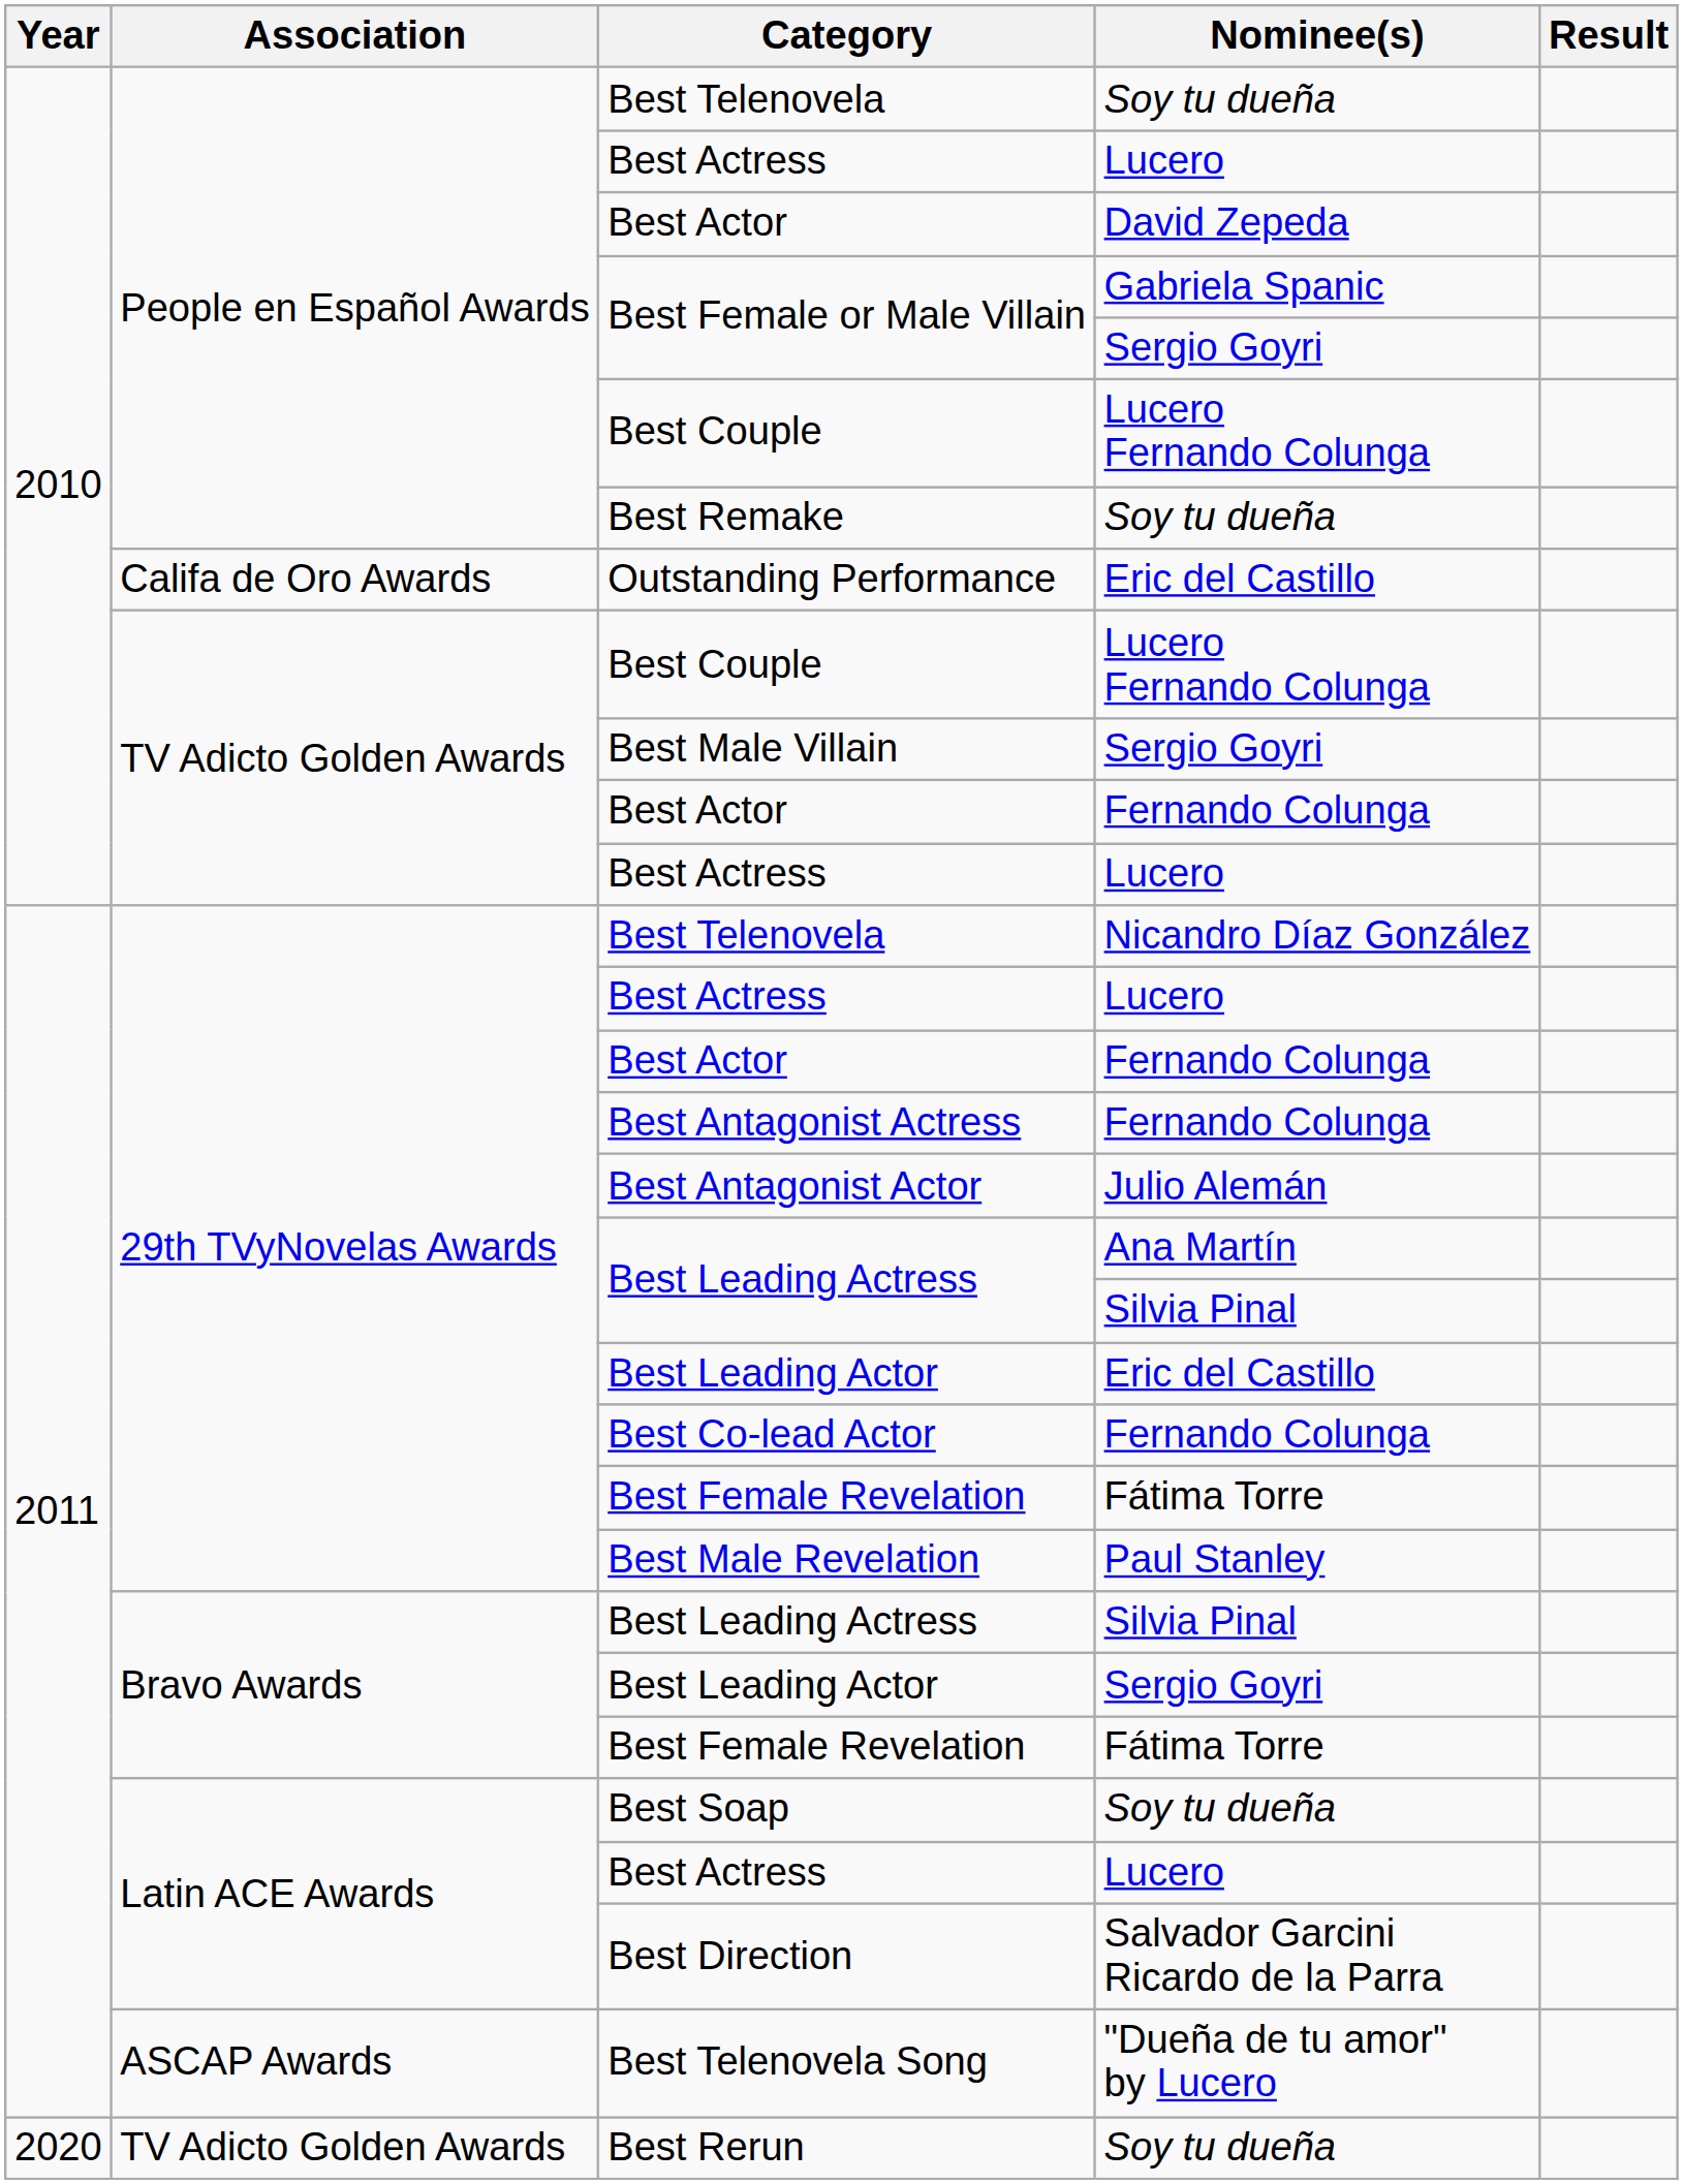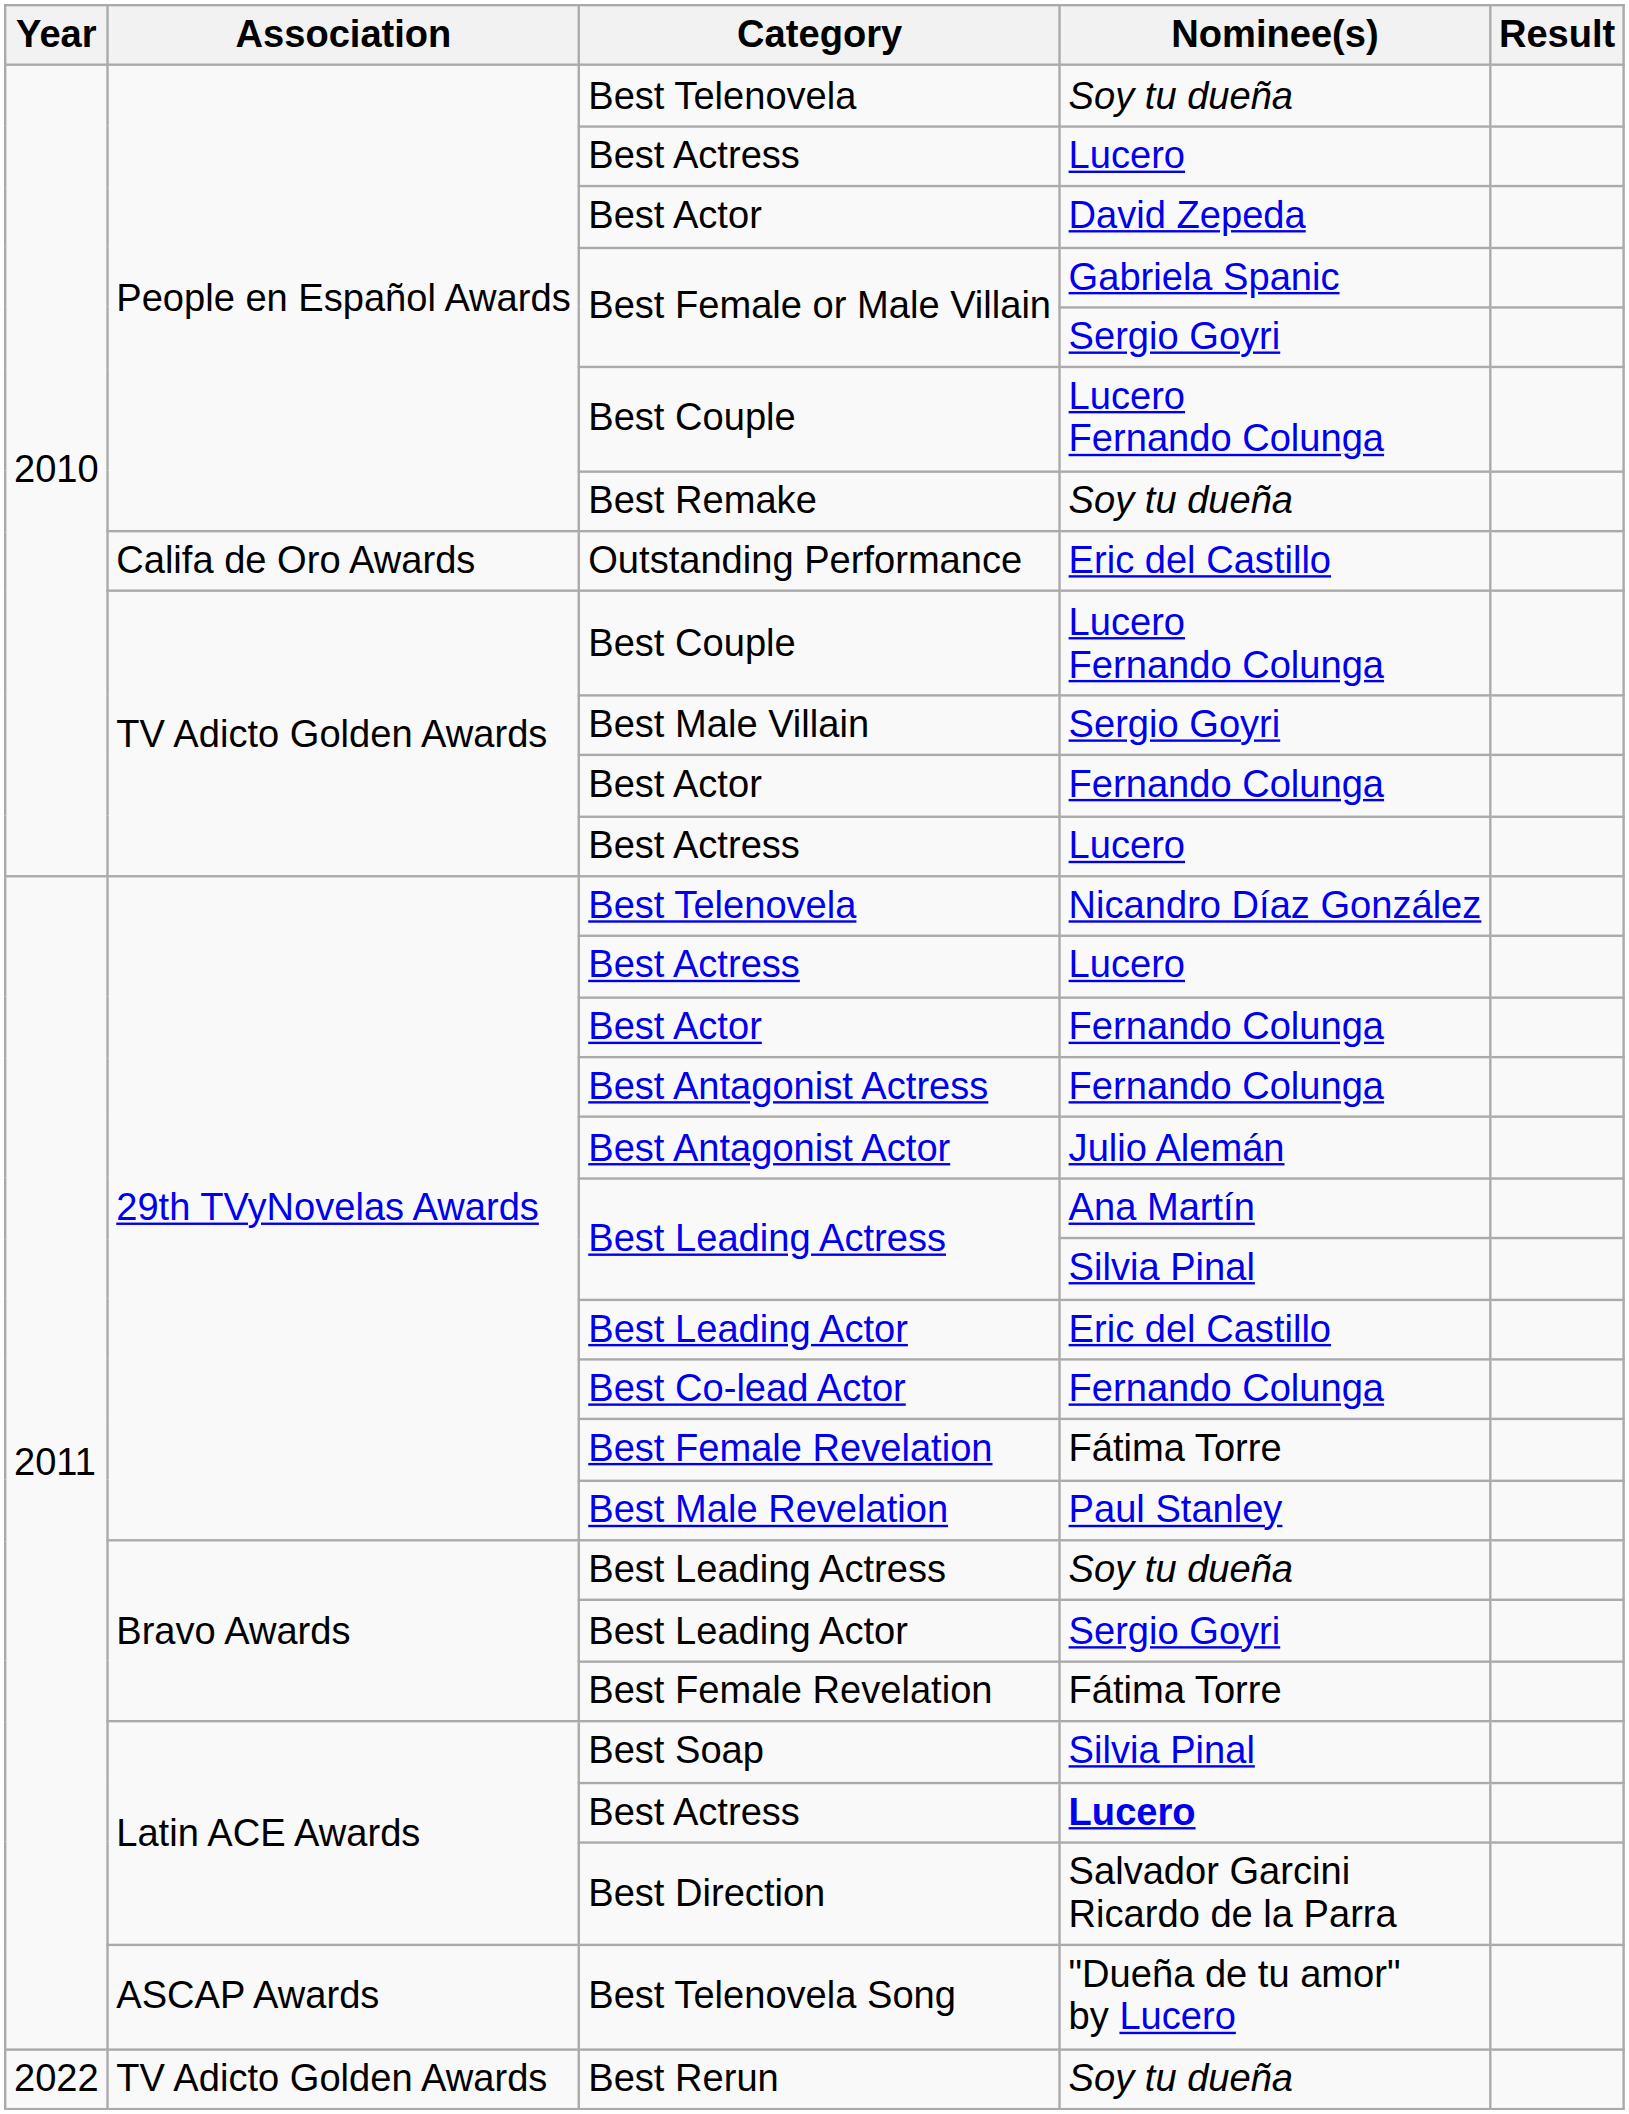Bravo Awards / Best Leading Actress | Nominee(s): Silvia Pinal -> Soy tu dueña
Best Soap | Nominee(s): Soy tu dueña -> Silvia Pinal
Latin ACE Awards / Best Actress | Nominee(s): normal -> bold
Best Rerun | Year: 2020 -> 2022
